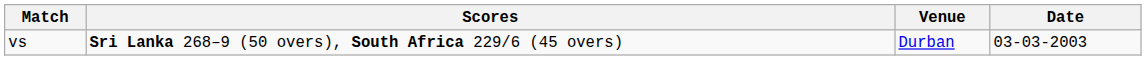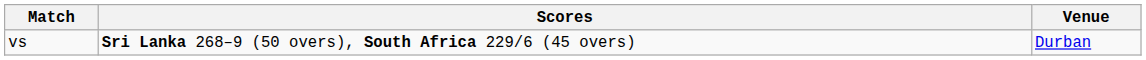- column: Date | 03-03-2003
